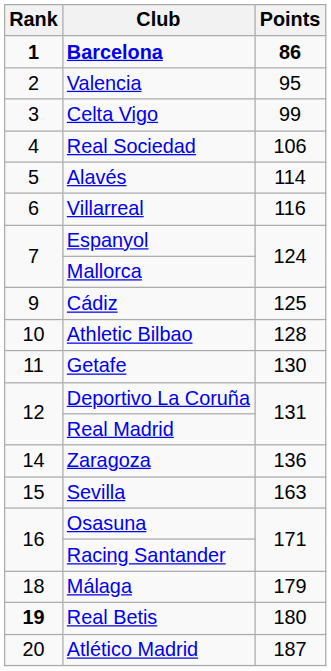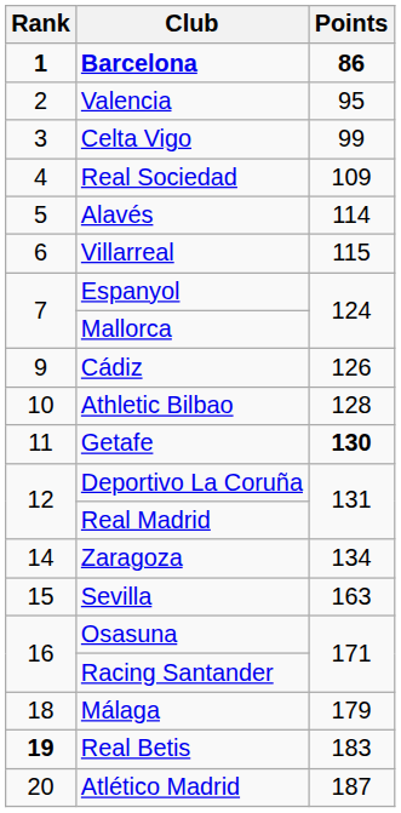Real Sociedad | Points: 106 -> 109
Villarreal | Points: 116 -> 115
Cádiz | Points: 125 -> 126
Getafe | Points: normal -> bold
Zaragoza | Points: 136 -> 134
Real Betis | Points: 180 -> 183
